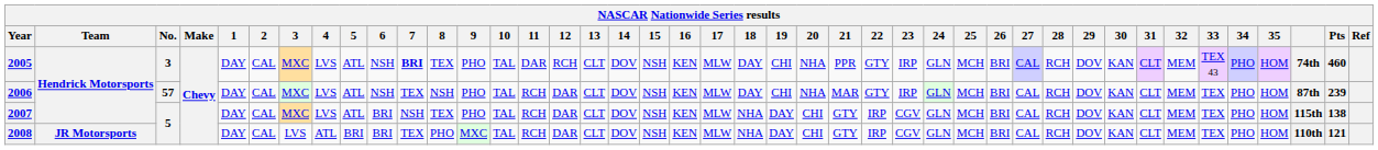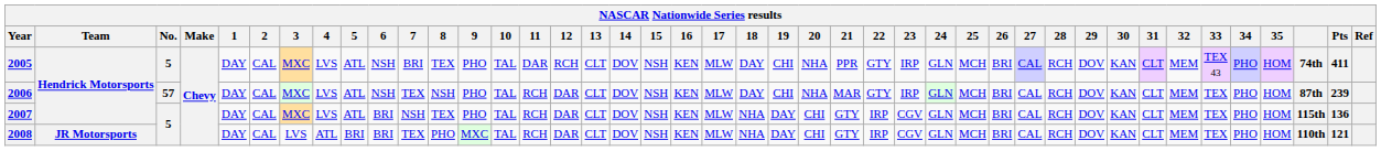2005 | No.: 3 -> 5
2005 | 7: bold -> normal
2005 | Pts: 460 -> 411
2007 | Pts: 138 -> 136
